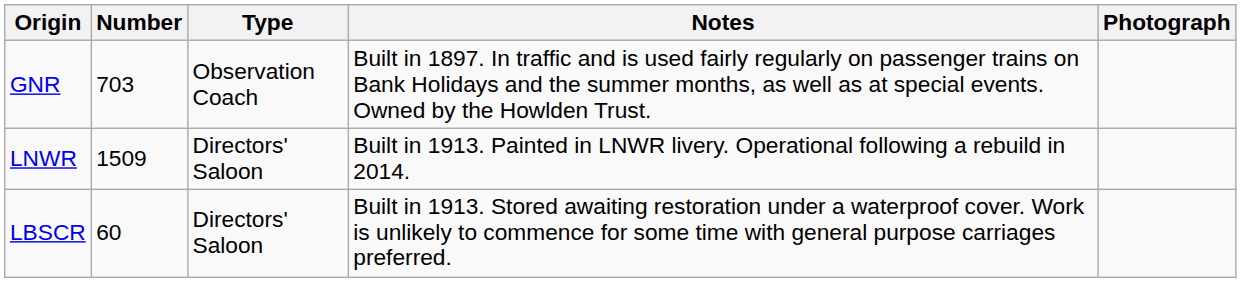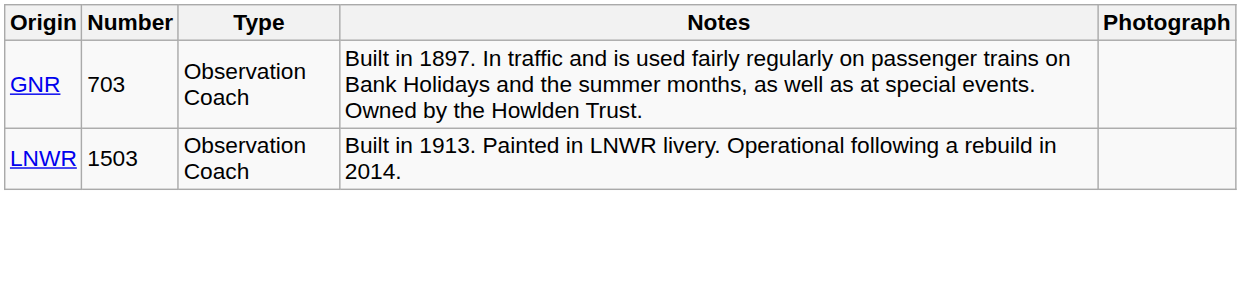LNWR | Number: 1509 -> 1503
LNWR | Type: Directors' Saloon -> Observation Coach
- row: LBSCR | 60 | Directors' Saloon | Built in 1913. Stored awaiting restoration under a waterproof cover. Work is unlikely to commence for some time with general purpose carriages preferred.
